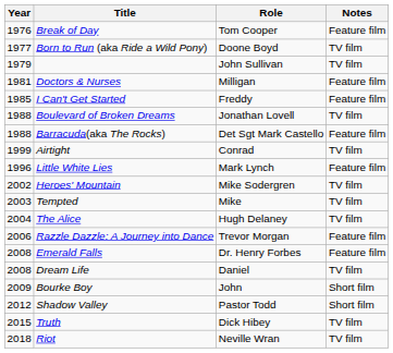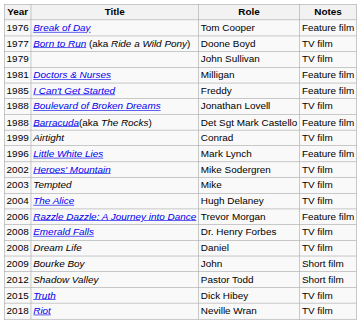Emerald Falls | Notes: Feature film -> TV film
